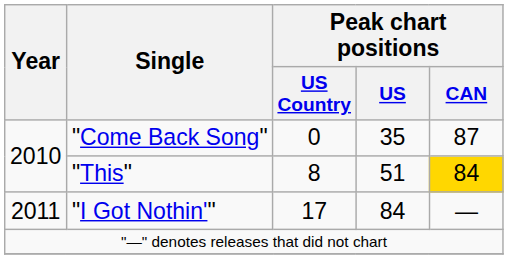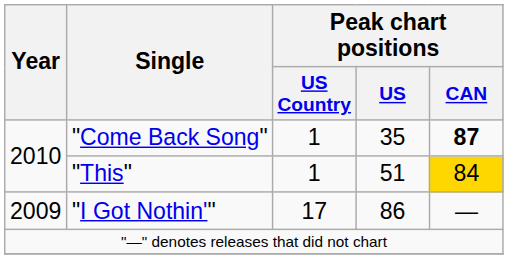"Come Back Song" | Peak chart positions / US Country: 0 -> 1
"Come Back Song" | Peak chart positions / CAN: normal -> bold
"This" | Peak chart positions / US Country: 8 -> 1
"I Got Nothin'" | Year: 2011 -> 2009
"I Got Nothin'" | Peak chart positions / US: 84 -> 86
